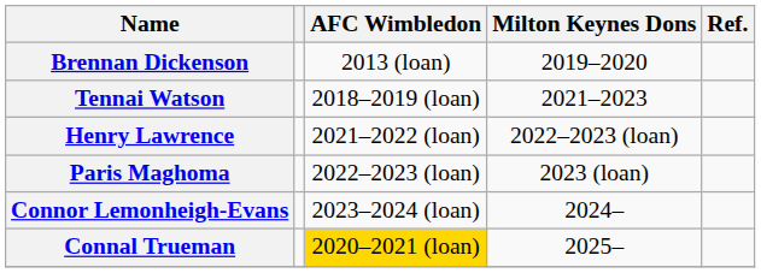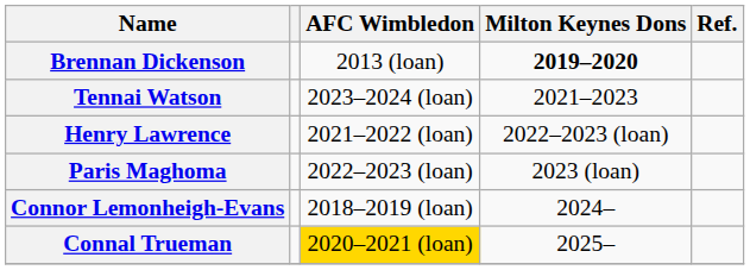Brennan Dickenson | Milton Keynes Dons: normal -> bold
Tennai Watson | AFC Wimbledon: 2018–2019 (loan) -> 2023–2024 (loan)
Connor Lemonheigh-Evans | AFC Wimbledon: 2023–2024 (loan) -> 2018–2019 (loan)
